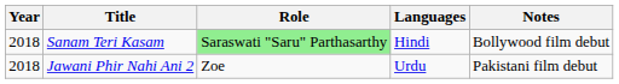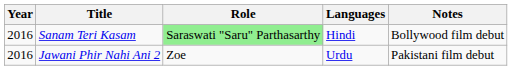Sanam Teri Kasam | Year: 2018 -> 2016
Jawani Phir Nahi Ani 2 | Year: 2018 -> 2016
